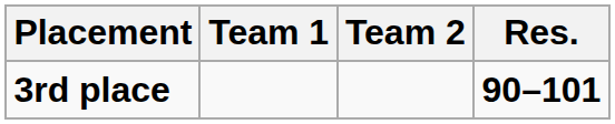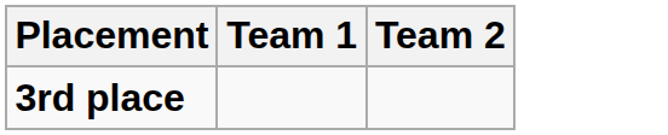- column: Res. | 90–101
